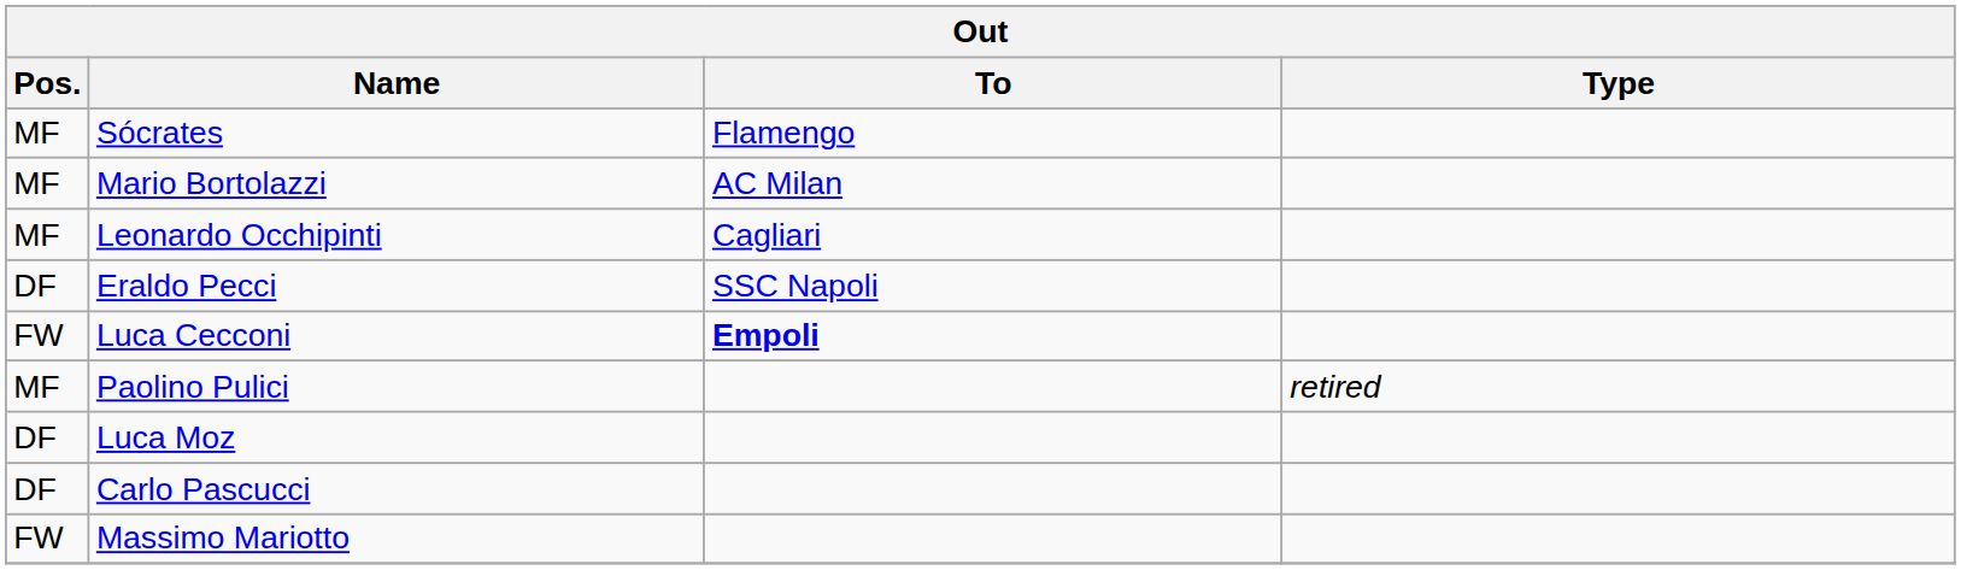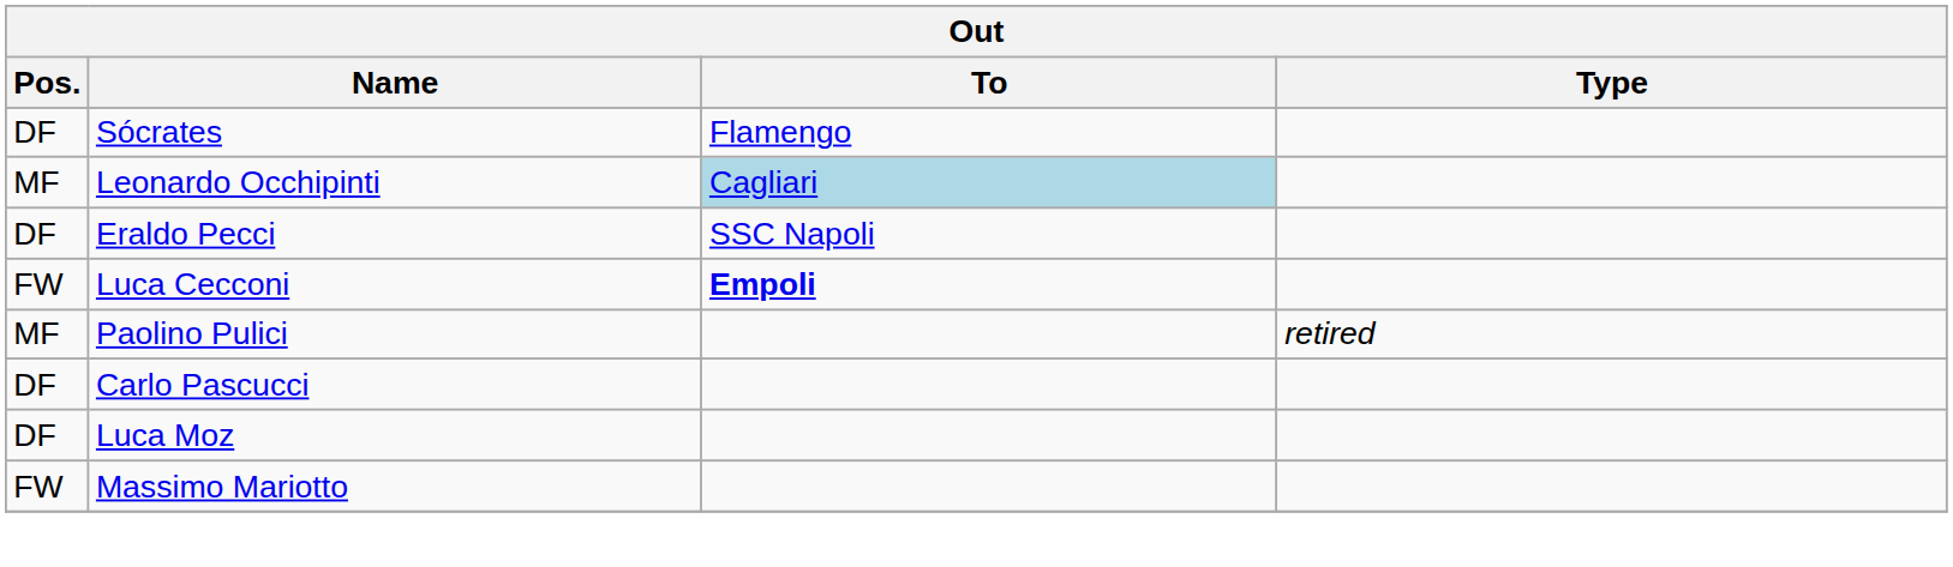Sócrates | Pos.: MF -> DF
- row: MF | Mario Bortolazzi | AC Milan
Leonardo Occhipinti | To: no background -> lightblue background
rows swapped: Luca Moz <-> Carlo Pascucci
